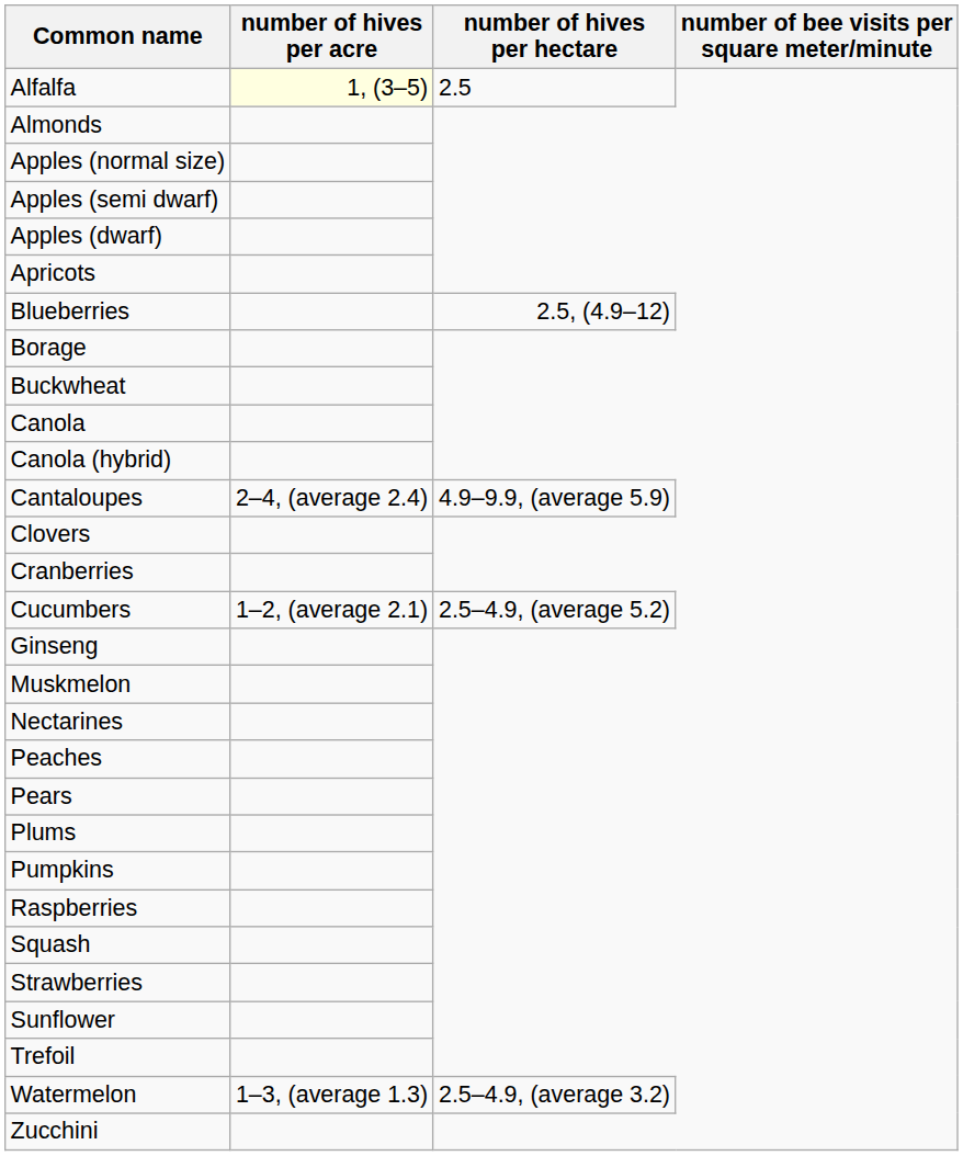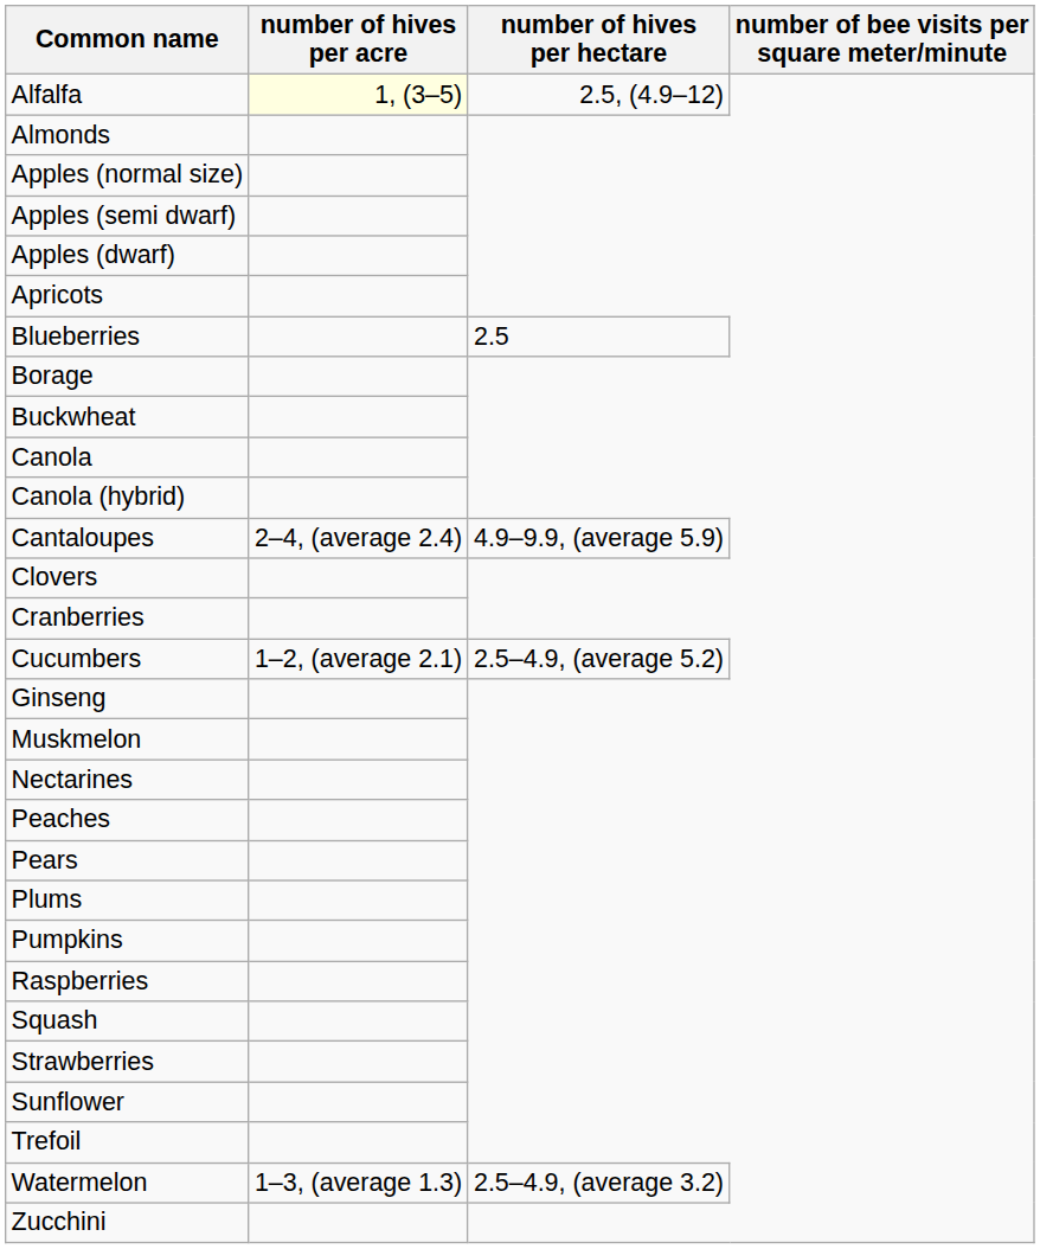Alfalfa | number of hives per hectare: 2.5 -> 2.5, (4.9–12)
Blueberries | number of hives per hectare: 2.5, (4.9–12) -> 2.5
